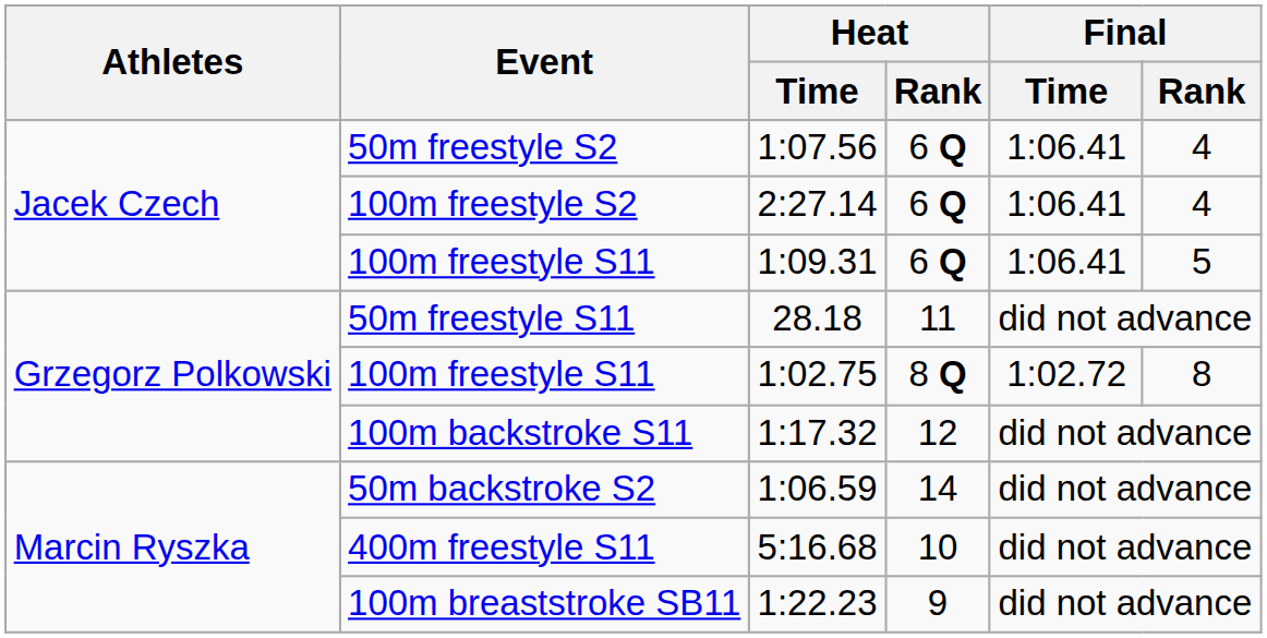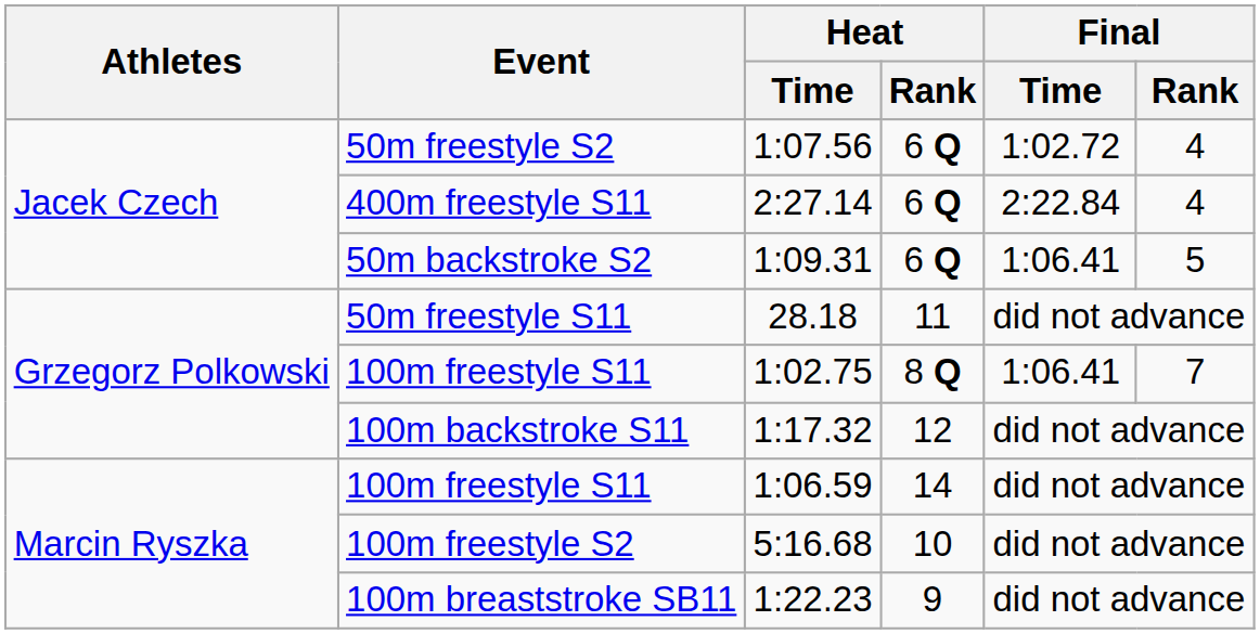1:07.56 | Final / Time: 1:06.41 -> 1:02.72
2:27.14 | Event: 100m freestyle S2 -> 400m freestyle S11
2:27.14 | Final / Time: 1:06.41 -> 2:22.84
1:09.31 | Event: 100m freestyle S11 -> 50m backstroke S2
1:02.75 | Final / Time: 1:02.72 -> 1:06.41
1:02.75 | Final / Rank: 8 -> 7
1:06.59 | Event: 50m backstroke S2 -> 100m freestyle S11
5:16.68 | Event: 400m freestyle S11 -> 100m freestyle S2
